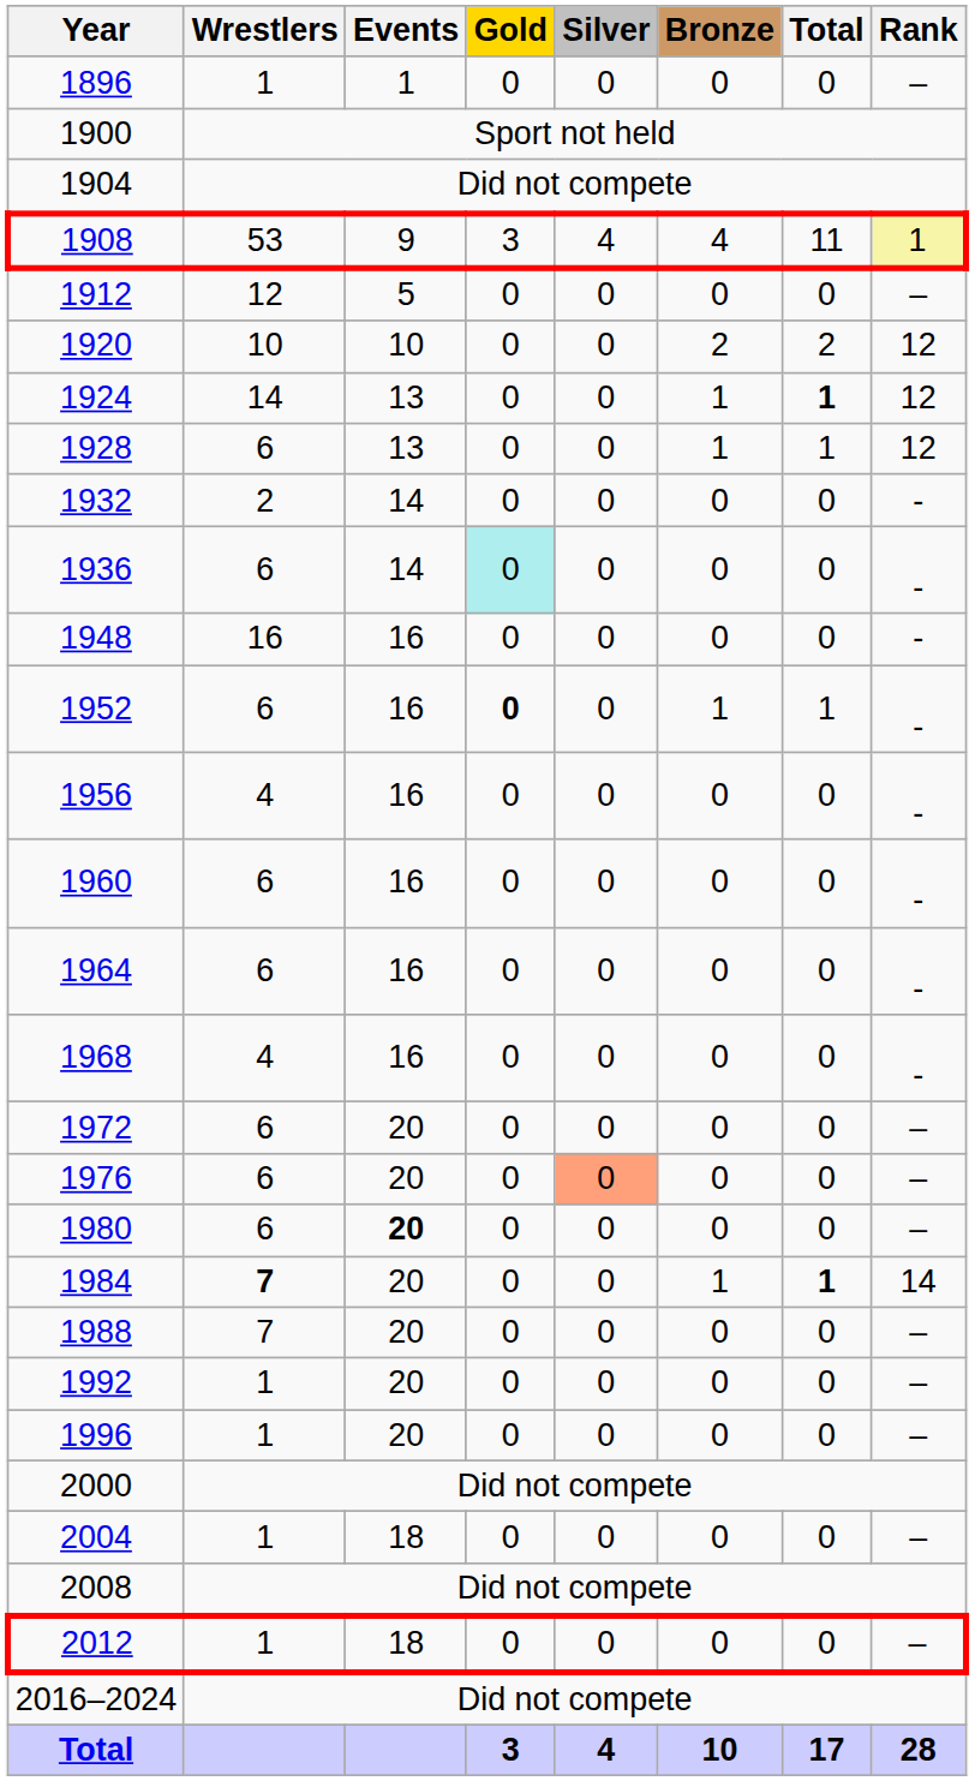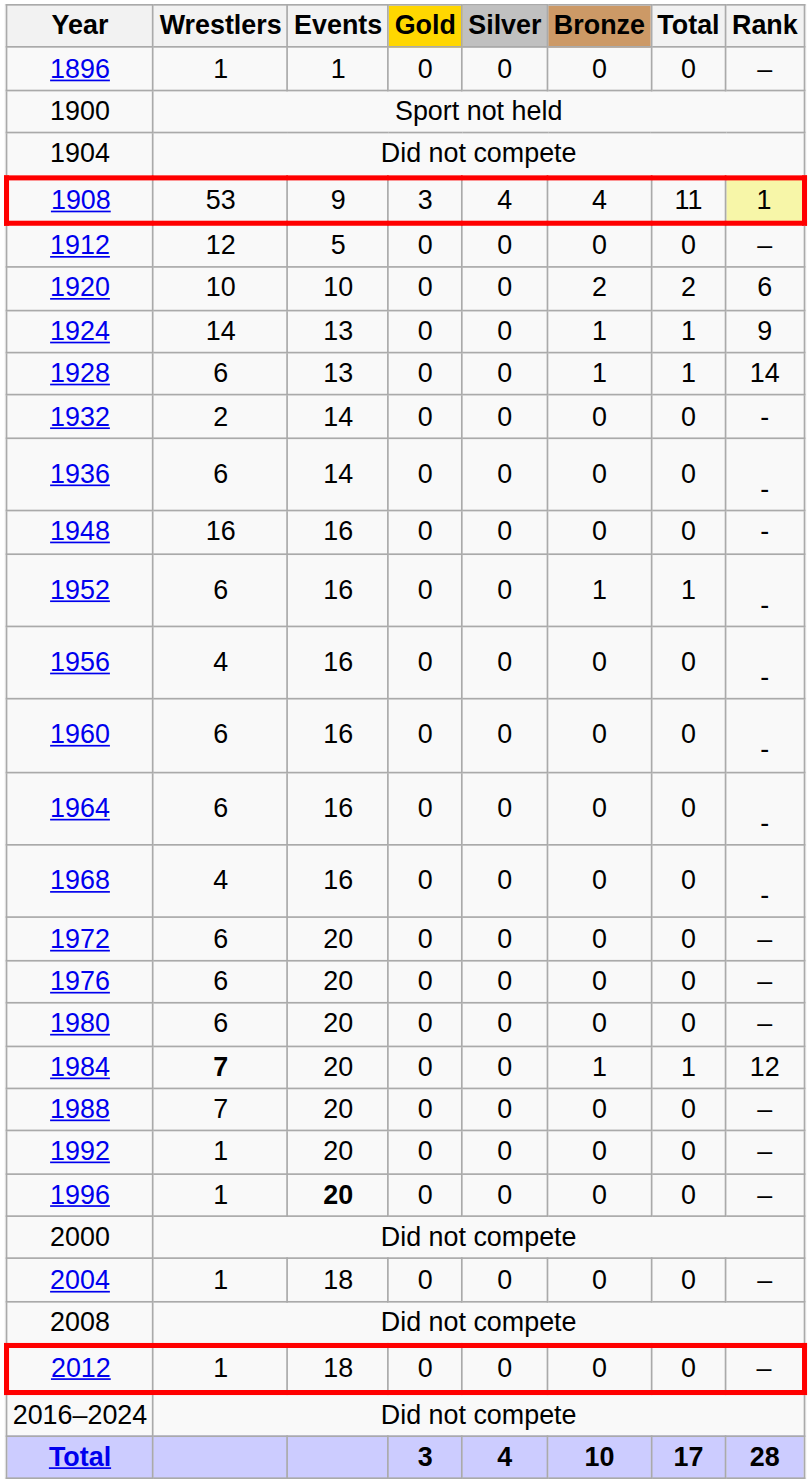1920 | Rank: 12 -> 6
1924 | Total: bold -> normal
1924 | Rank: 12 -> 9
1928 | Rank: 12 -> 14
1936 | Gold: paleturquoise background -> no background
1952 | Gold: bold -> normal
1976 | Silver: lightsalmon background -> no background
1980 | Events: bold -> normal
1984 | Total: bold -> normal
1984 | Rank: 14 -> 12
1996 | Events: normal -> bold
